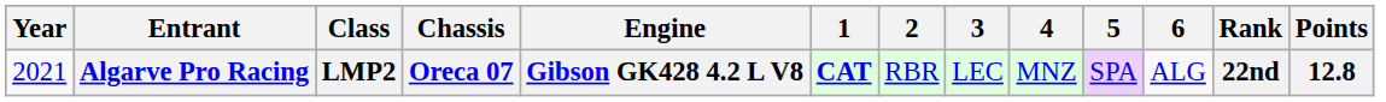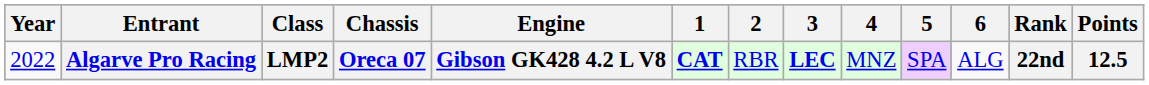Algarve Pro Racing | Year: 2021 -> 2022
Algarve Pro Racing | 3: normal -> bold
Algarve Pro Racing | Points: 12.8 -> 12.5
